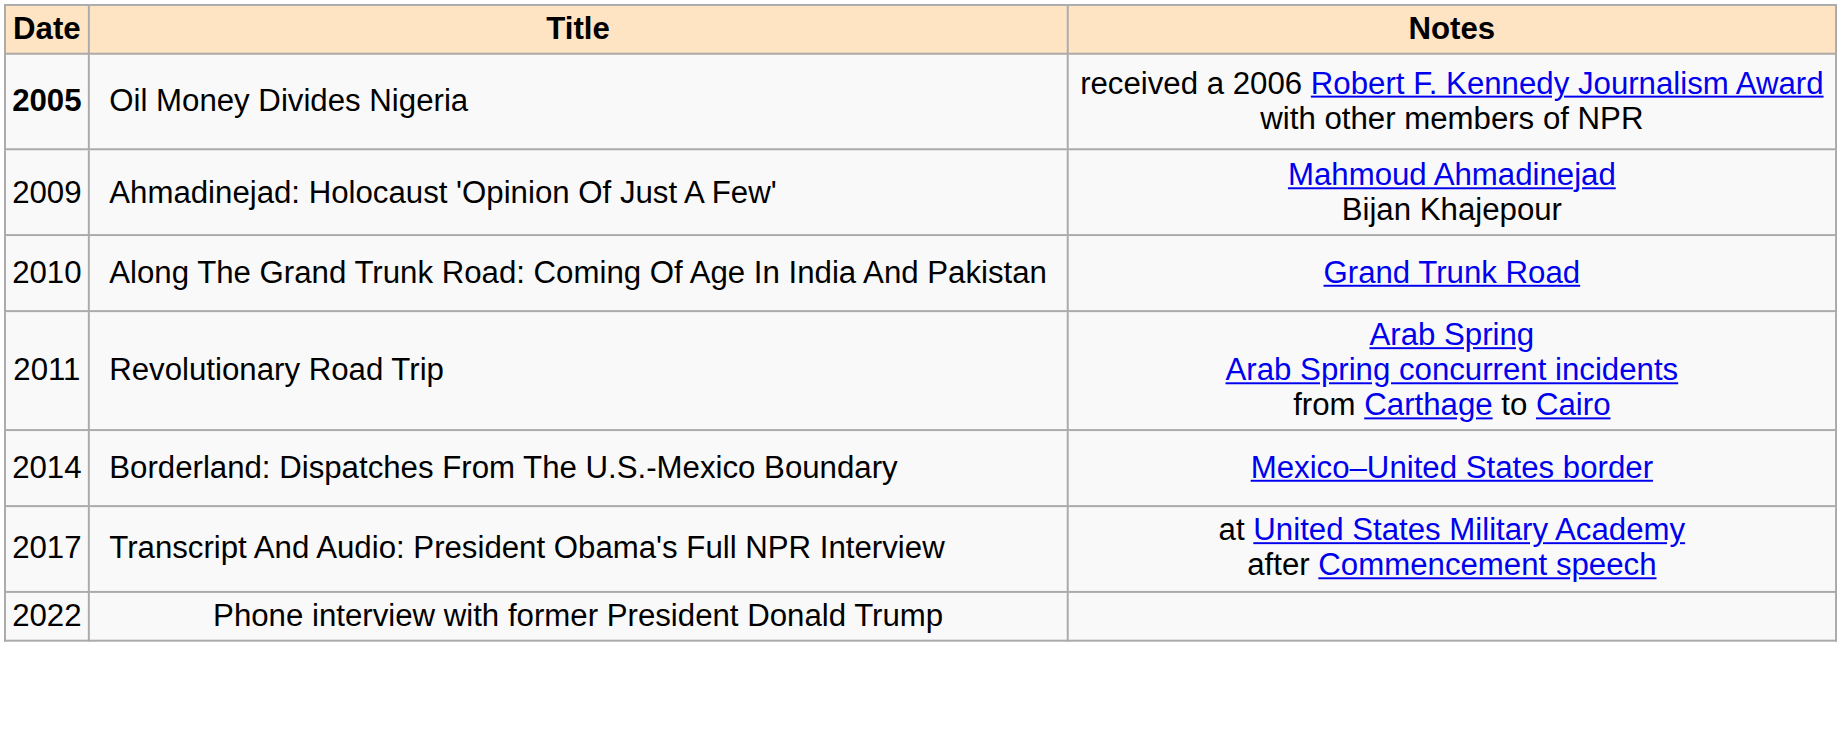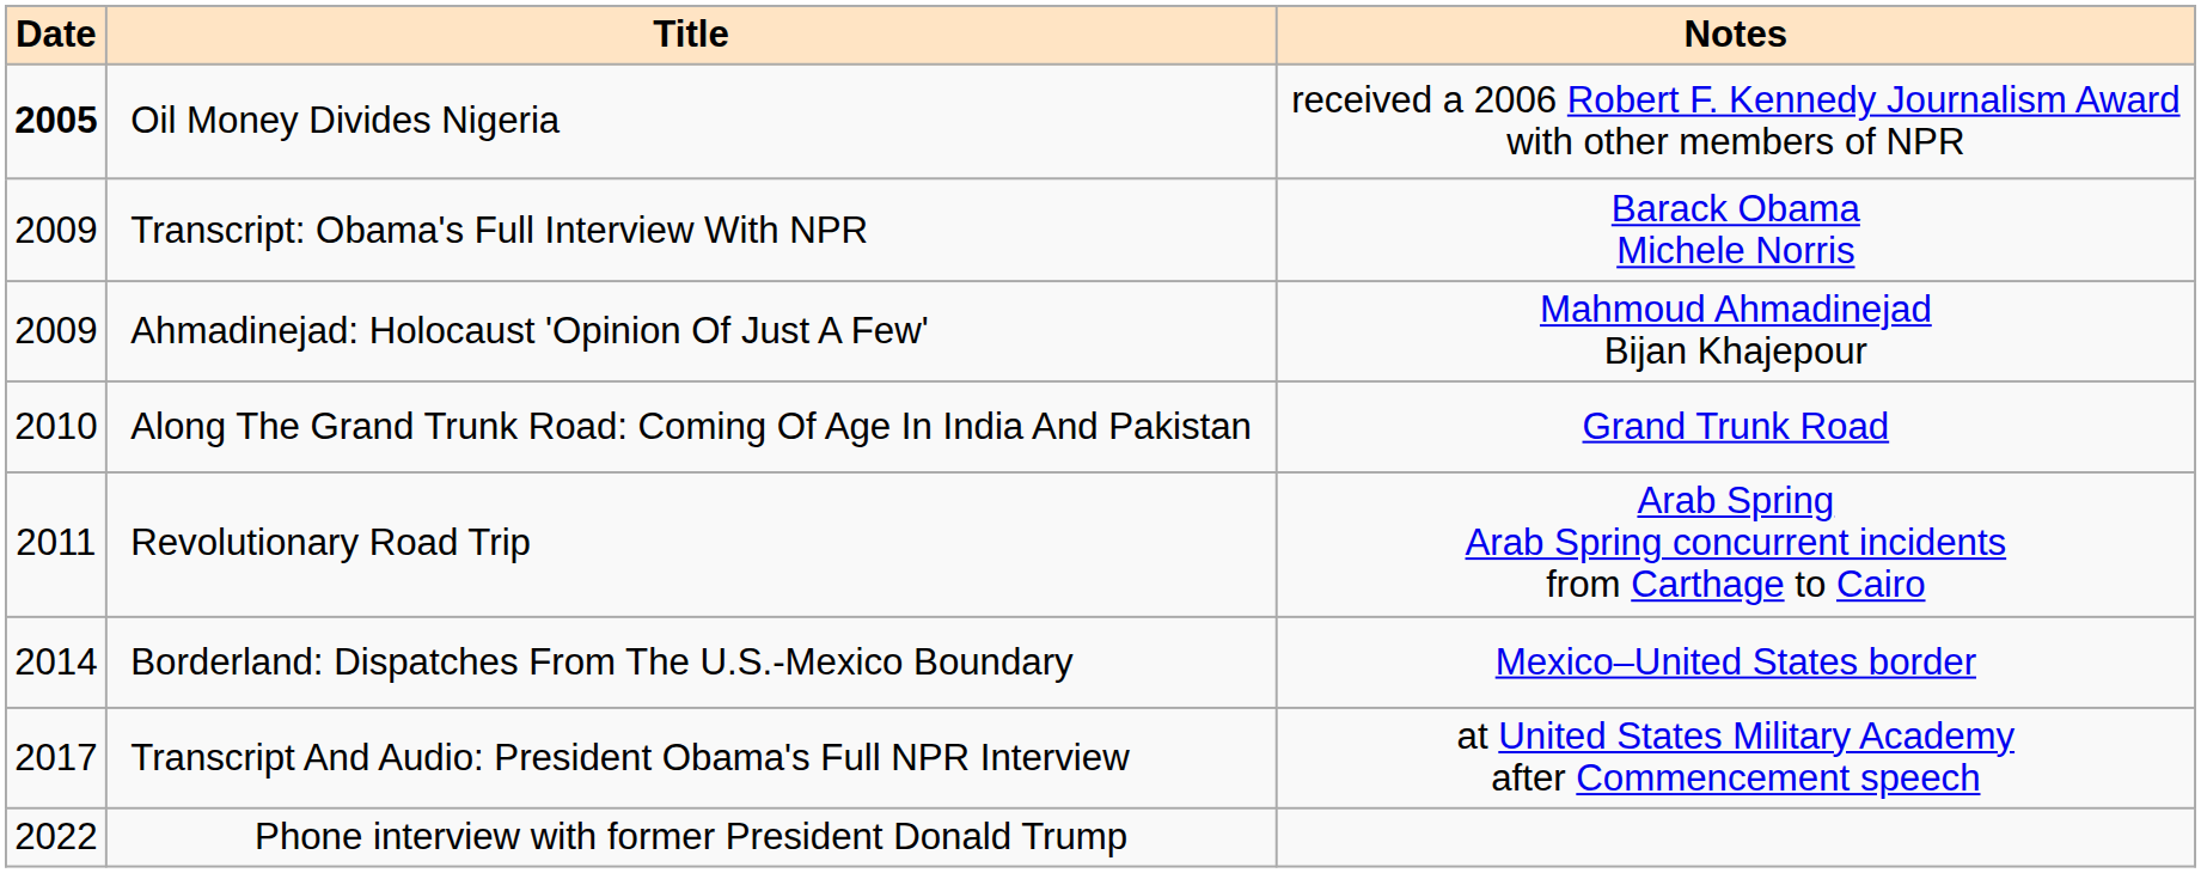+ row: 2009 | Transcript: Obama's Full Interview With NPR | Barack Obama Michele Norris
